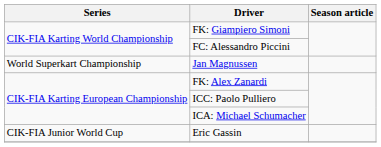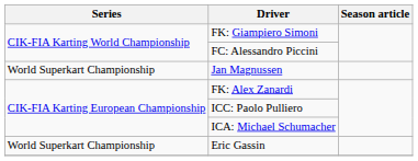Eric Gassin | Series: CIK-FIA Junior World Cup -> World Superkart Championship
